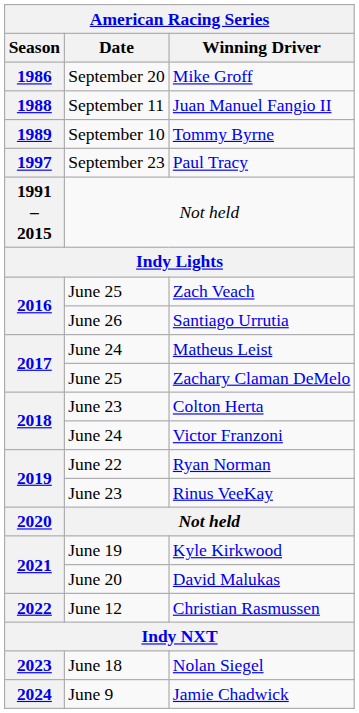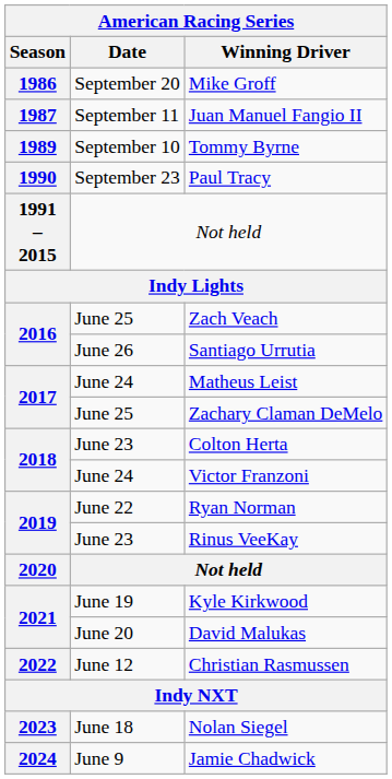Juan Manuel Fangio II | American Racing Series / Season: 1988 -> 1987
Paul Tracy | American Racing Series / Season: 1997 -> 1990
